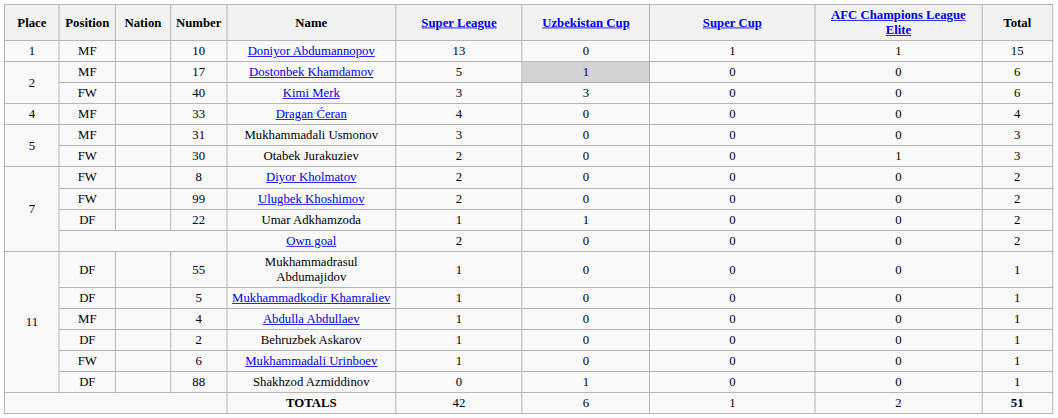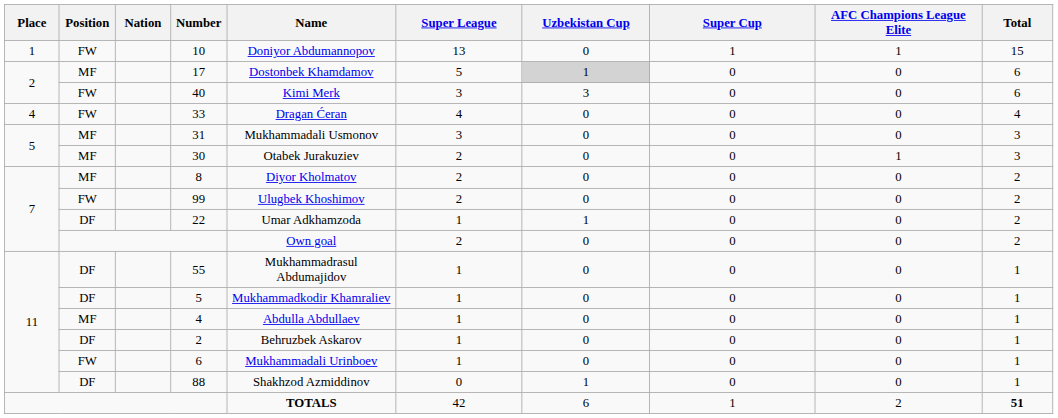10 | Position: MF -> FW
33 | Position: MF -> FW
30 | Position: FW -> MF
8 | Position: FW -> MF
